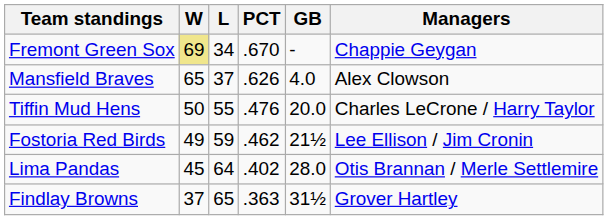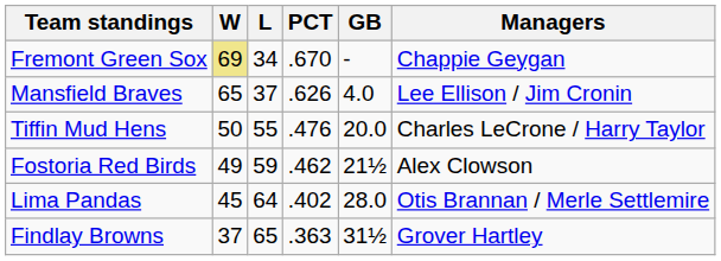Mansfield Braves | Managers: Alex Clowson -> Lee Ellison / Jim Cronin
Fostoria Red Birds | Managers: Lee Ellison / Jim Cronin -> Alex Clowson
